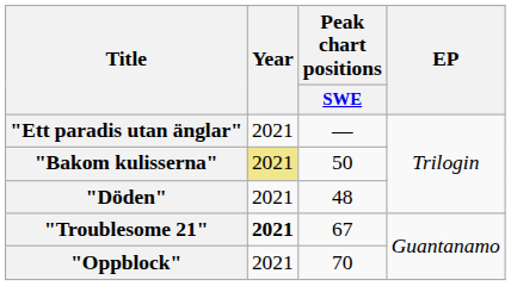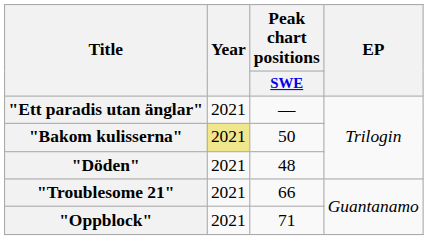"Troublesome 21" | Year: bold -> normal
"Troublesome 21" | Peak chart positions / SWE: 67 -> 66
"Oppblock" | Peak chart positions / SWE: 70 -> 71
